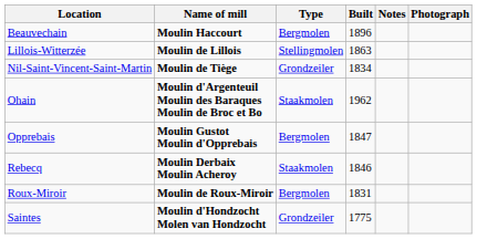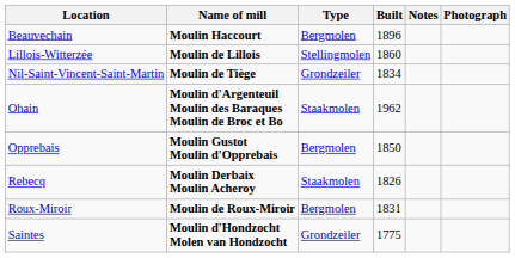Lillois-Witterzée | Built: 1863 -> 1860
Opprebais | Built: 1847 -> 1850
Rebecq | Built: 1846 -> 1826
